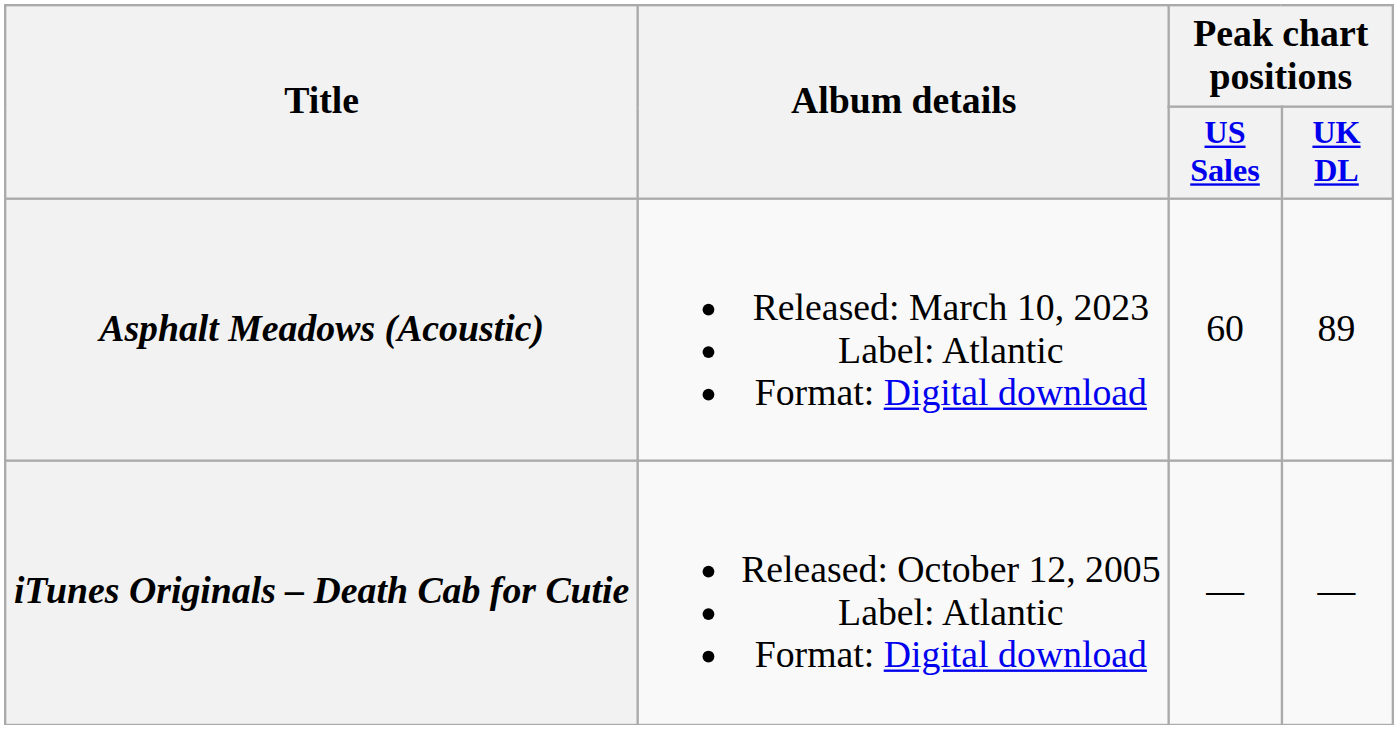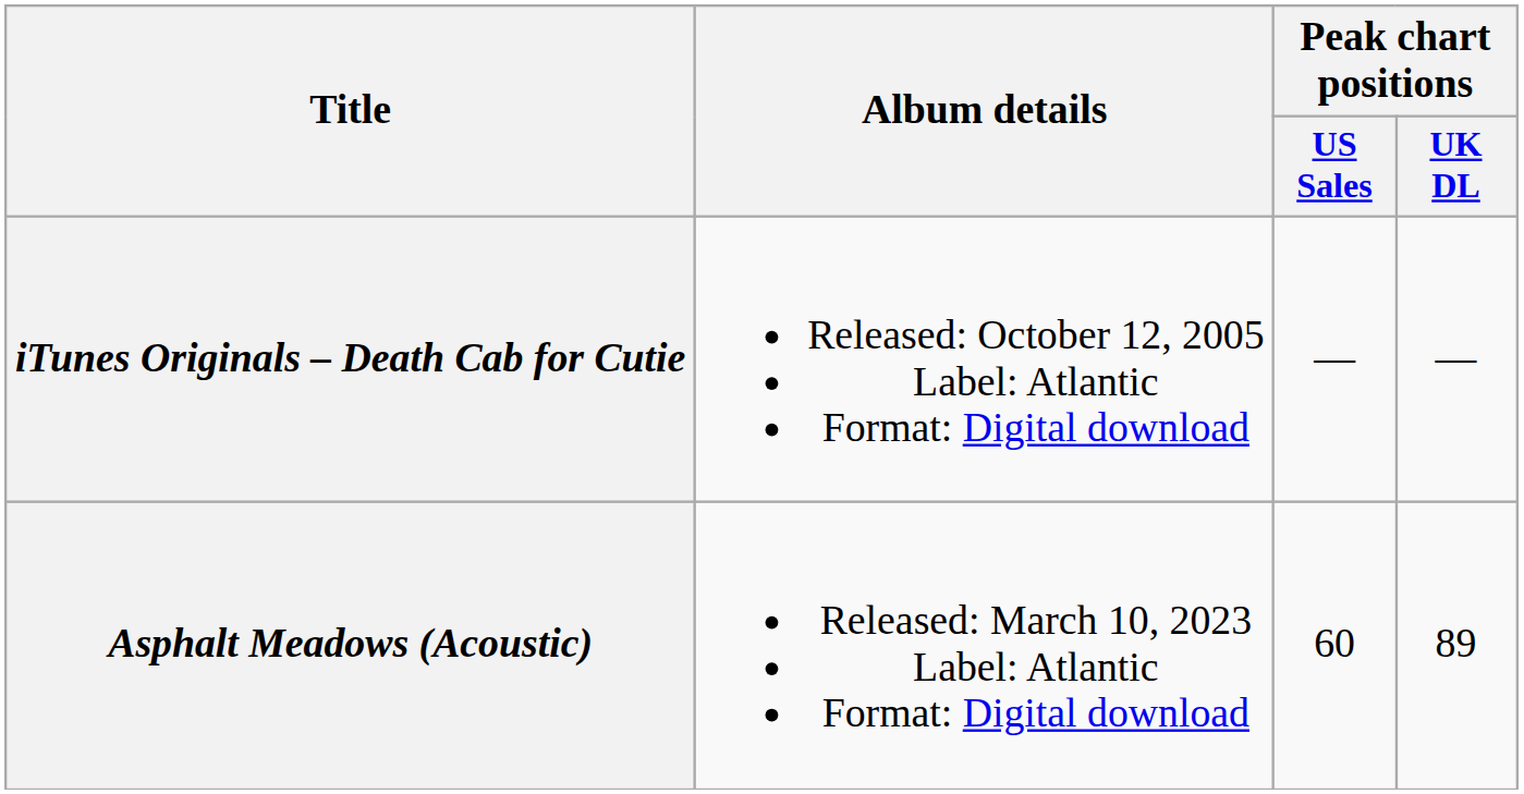rows swapped: iTunes Originals – Death Cab for Cutie <-> Asphalt Meadows (Acoustic)
